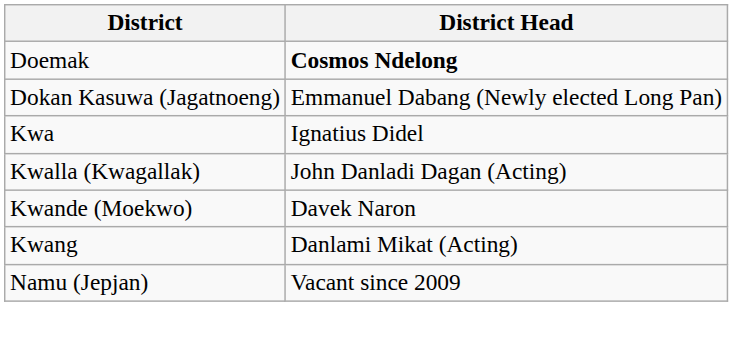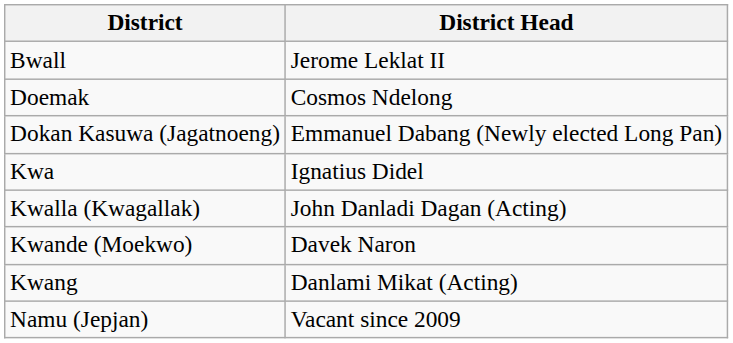+ row: Bwall | Jerome Leklat II
Doemak | District Head: bold -> normal
